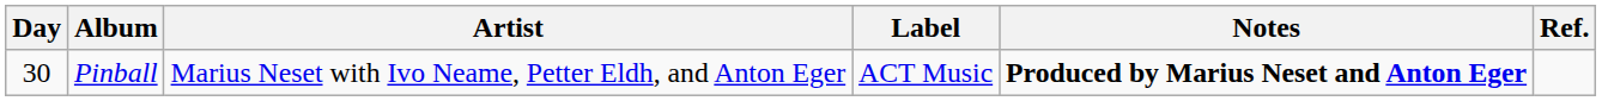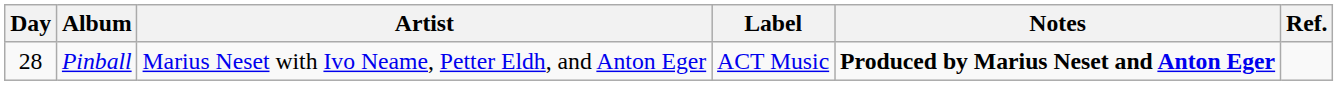Pinball | Day: 30 -> 28
